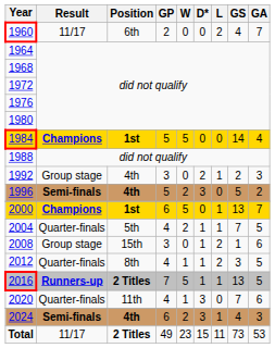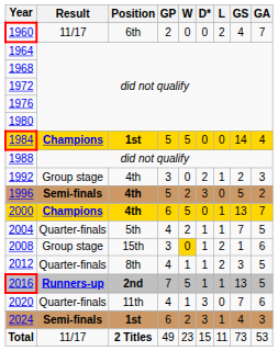2000 | Position: 1st -> 4th
2008 | W: no background -> gold background
2016 | Position: 2 Titles -> 2nd
2024 | Position: 4th -> 1st
